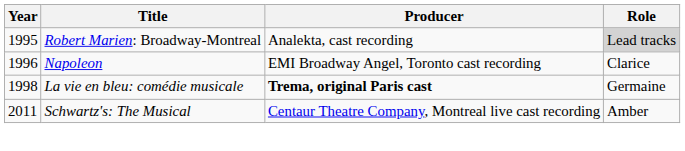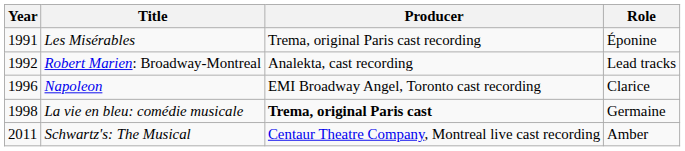+ row: 1991 | Les Misérables | Trema, original Paris cast recording | Éponine
Robert Marien: Broadway-Montreal | Year: 1995 -> 1992
Robert Marien: Broadway-Montreal | Role: lightgrey background -> no background
